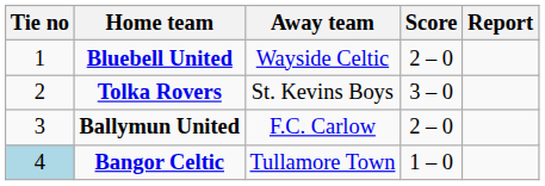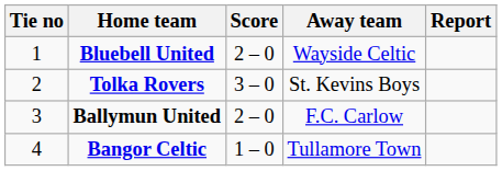columns swapped: Score <-> Away team
Bangor Celtic | Tie no: lightblue background -> no background
